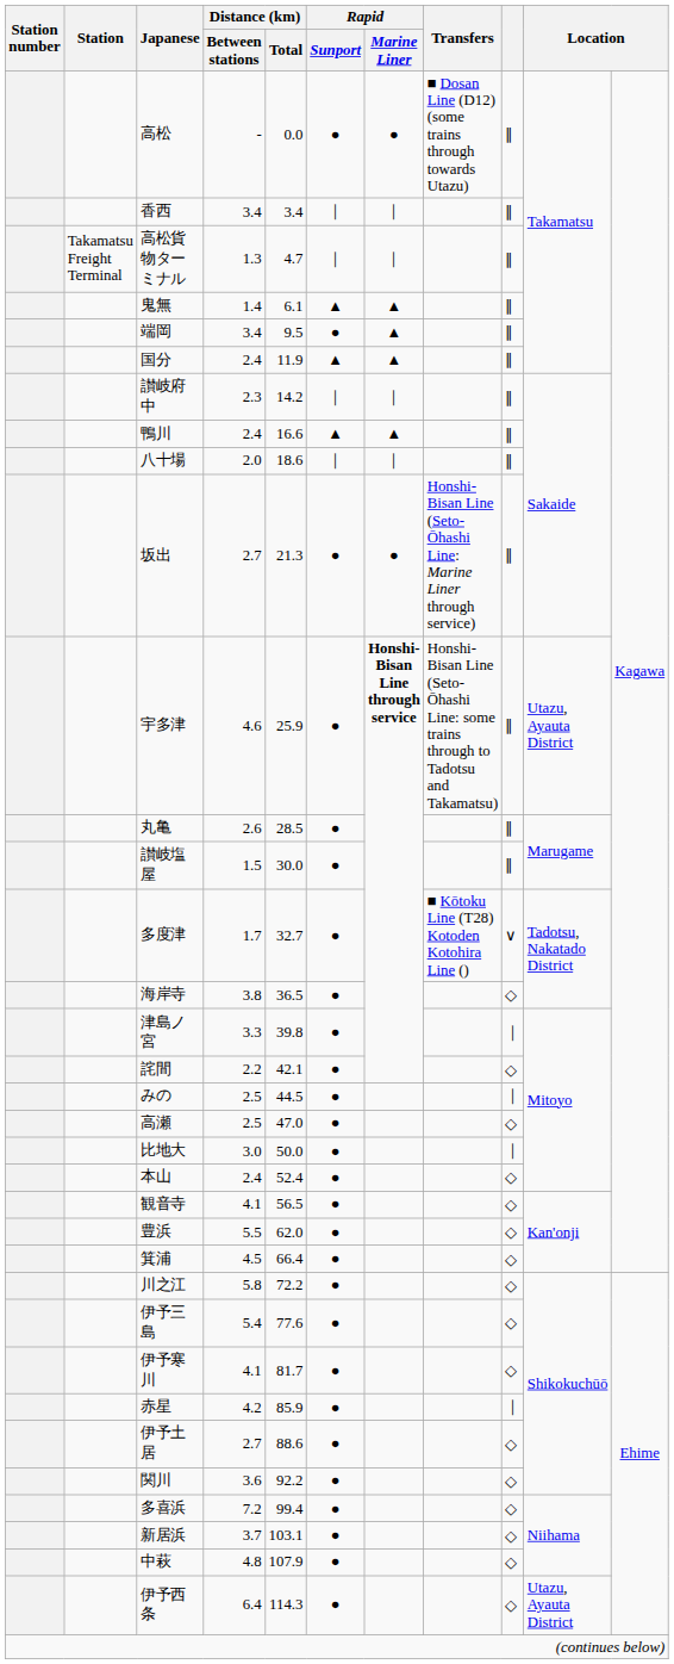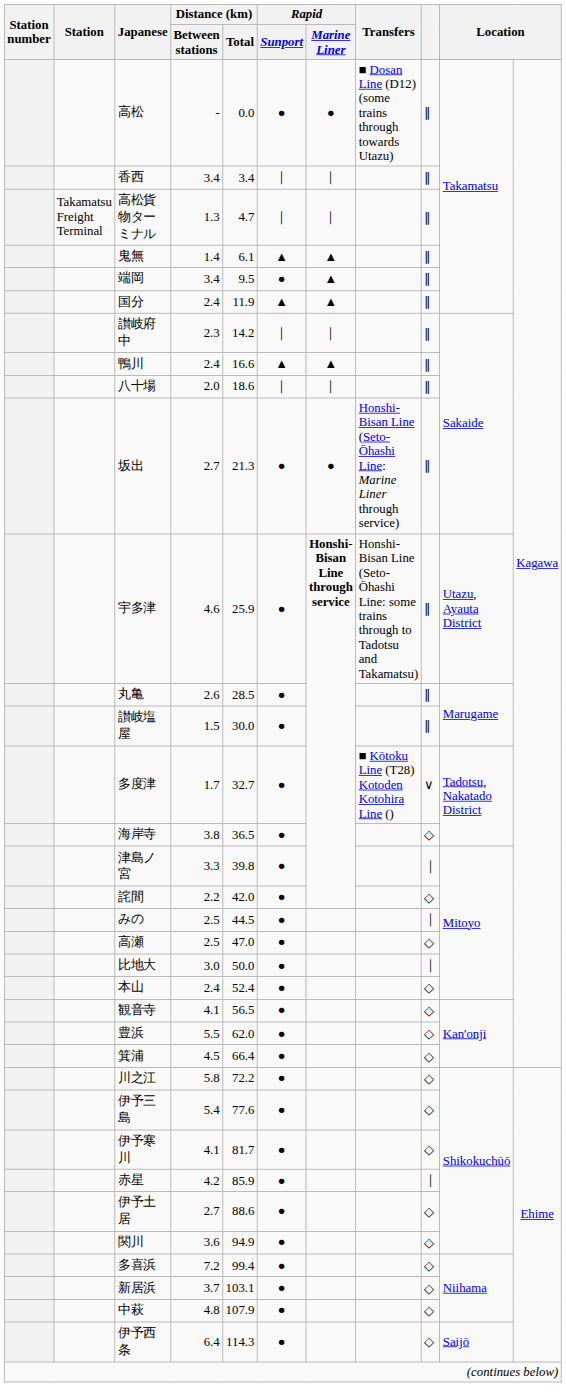詫間 | Distance (km) / Total: 42.1 -> 42.0
関川 | Distance (km) / Total: 92.2 -> 94.9
伊予西条 | column 10: Utazu, Ayauta District -> Saijō
